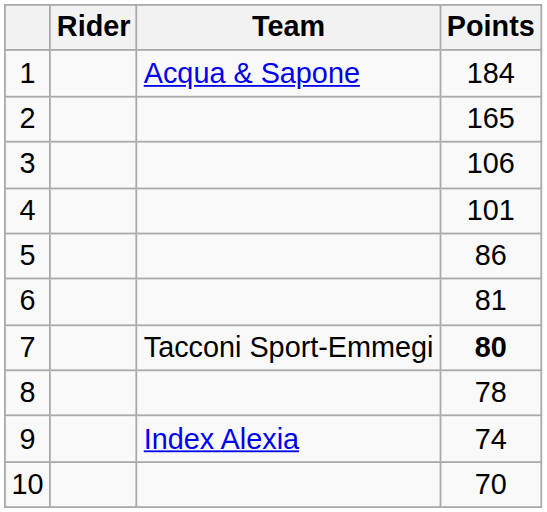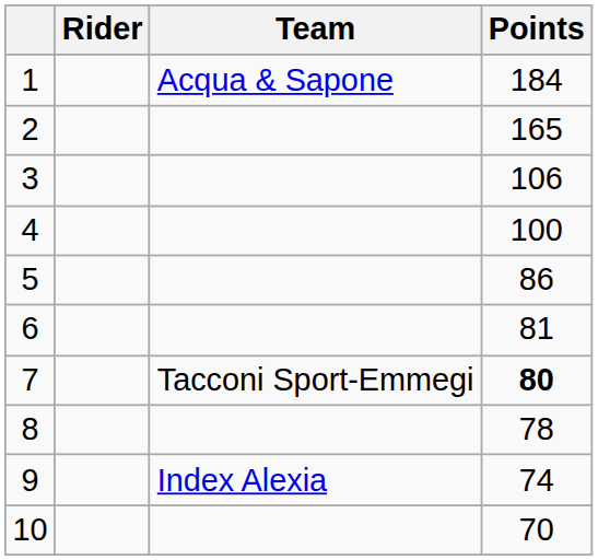4 | Points: 101 -> 100
